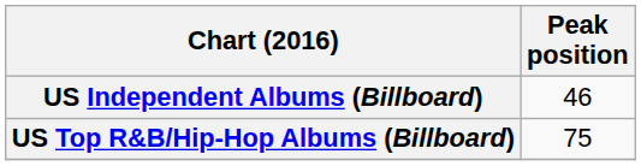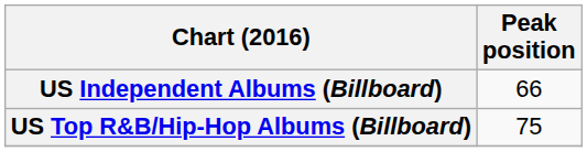US Independent Albums (Billboard) | Peak position: 46 -> 66
